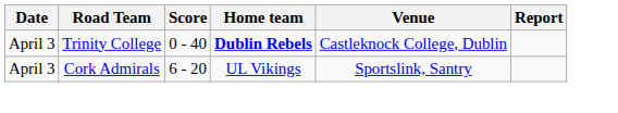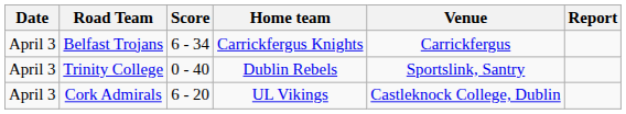+ row: April 3 | Belfast Trojans | 6 - 34 | Carrickfergus Knights | Carrickfergus
Trinity College | Home team: bold -> normal
Trinity College | Venue: Castleknock College, Dublin -> Sportslink, Santry
Cork Admirals | Venue: Sportslink, Santry -> Castleknock College, Dublin
